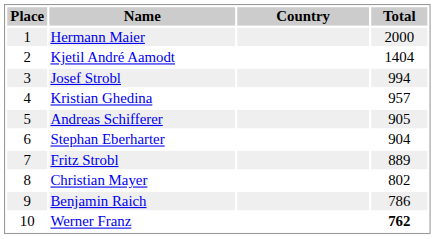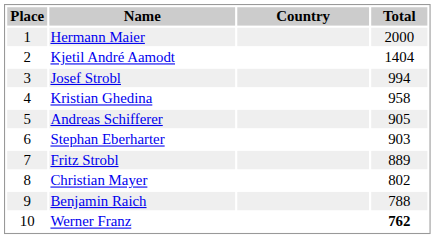Kristian Ghedina | Total: 957 -> 958
Stephan Eberharter | Total: 904 -> 903
Benjamin Raich | Total: 786 -> 788
